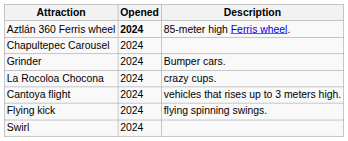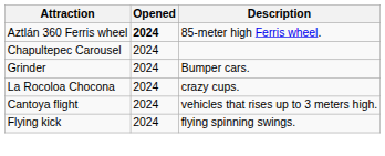- row: Swirl | 2024
